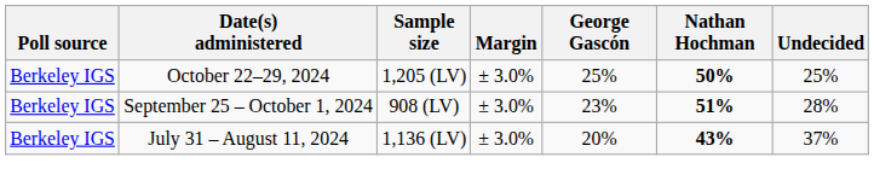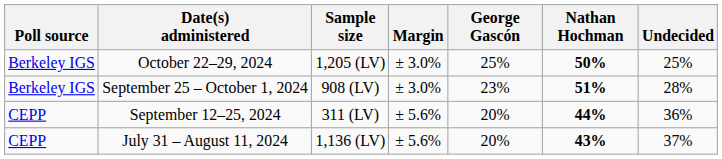+ row: CEPP | September 12–25, 2024 | 311 (LV) | ± 5.6% | 20% | 44% | 36%
July 31 – August 11, 2024 | Poll source: Berkeley IGS -> CEPP
July 31 – August 11, 2024 | Margin: ± 3.0% -> ± 5.6%
